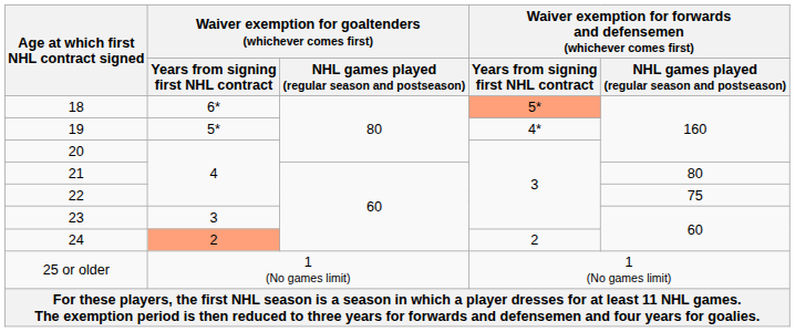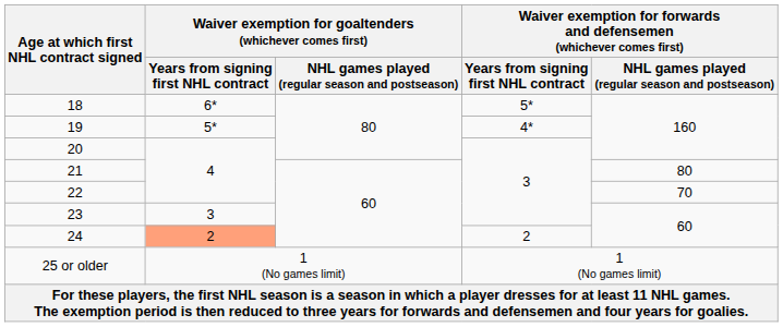18 | column 4: lightsalmon background -> no background
22 | column 5: 75 -> 70
